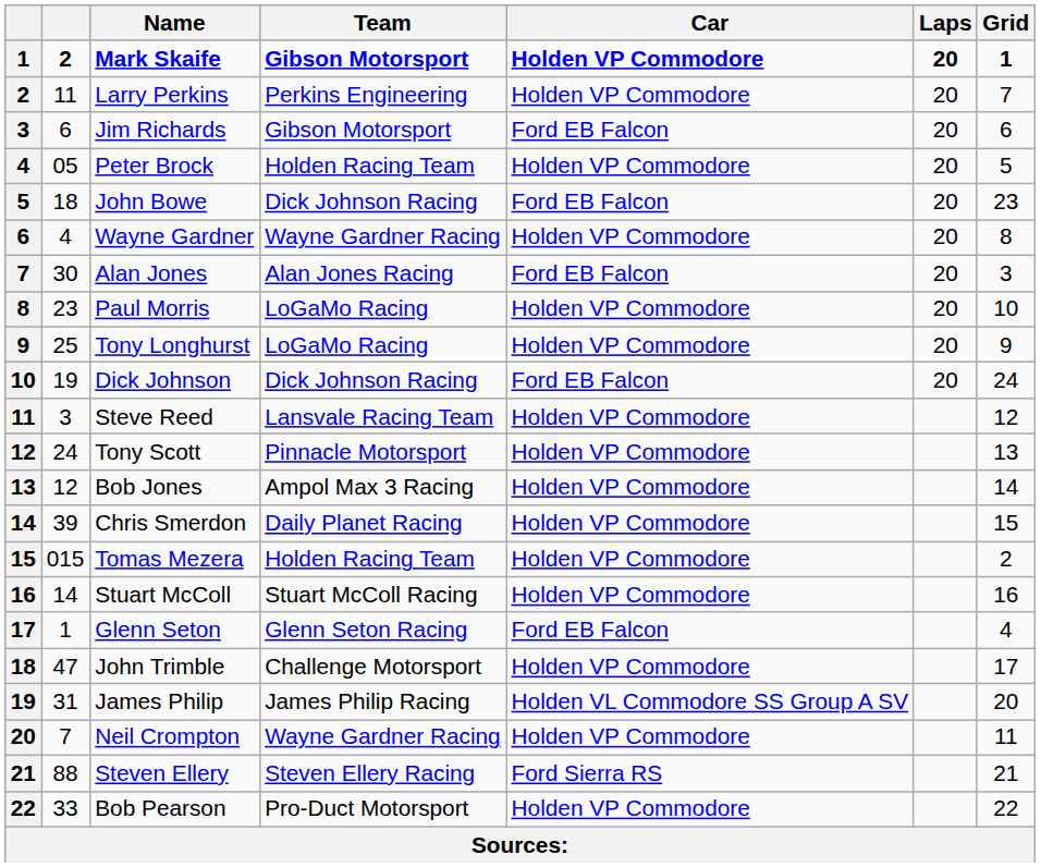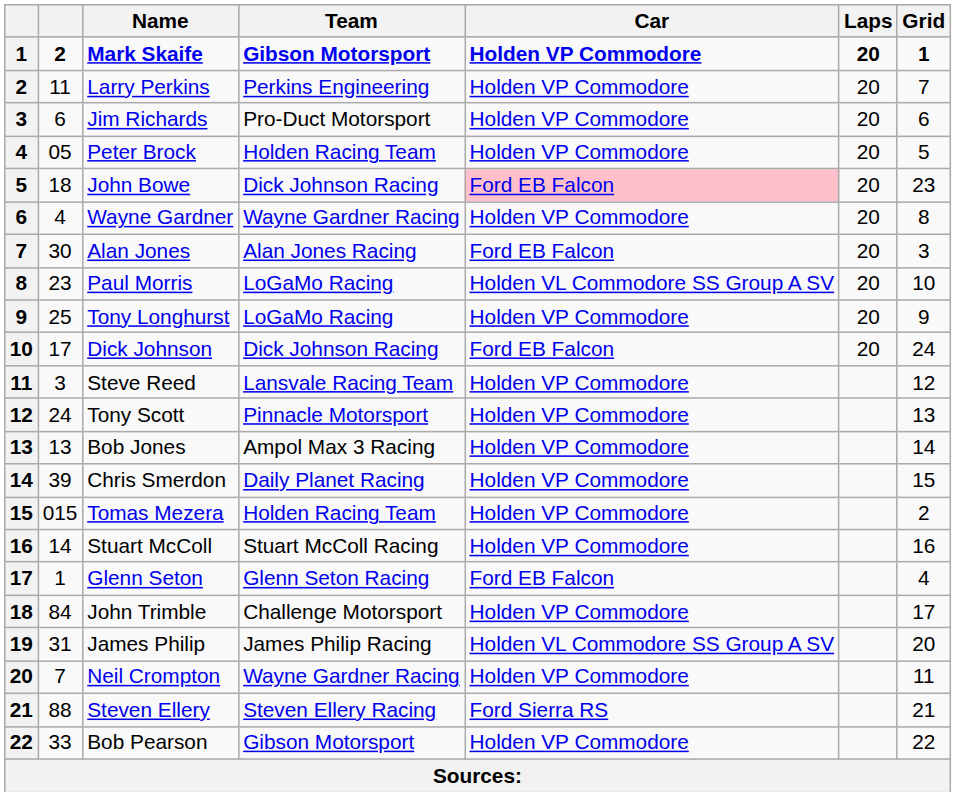Jim Richards | Team: Gibson Motorsport -> Pro-Duct Motorsport
Jim Richards | Car: Ford EB Falcon -> Holden VP Commodore
John Bowe | Car: no background -> pink background
Paul Morris | Car: Holden VP Commodore -> Holden VL Commodore SS Group A SV
Dick Johnson | column 2: 19 -> 17
Bob Jones | column 2: 12 -> 13
John Trimble | column 2: 47 -> 84
Bob Pearson | Team: Pro-Duct Motorsport -> Gibson Motorsport
